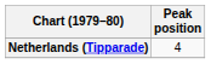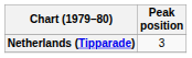Netherlands (Tipparade) | Peak position: 4 -> 3
